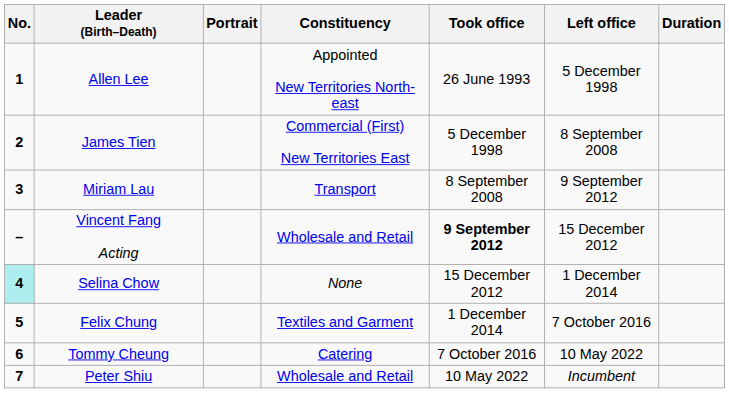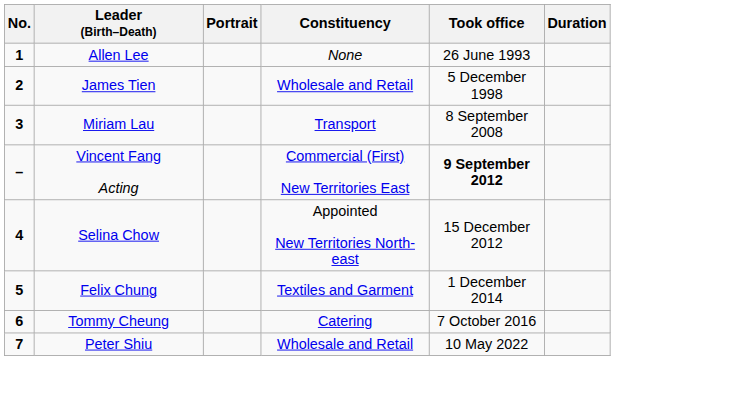- column: Left office | 5 December 1998 | 8 September 2008 | 9 September 2012 | 15 December 2012 | 1 December 2014 | 7 October 2016 | 10 May 2022 | Incumbent
Allen Lee | Constituency: Appointed New Territories North-east -> None
James Tien | Constituency: Commercial (First) New Territories East -> Wholesale and Retail
Vincent Fang Acting | Constituency: Wholesale and Retail -> Commercial (First) New Territories East
Selina Chow | No.: paleturquoise background -> no background
Selina Chow | Constituency: None -> Appointed New Territories North-east
